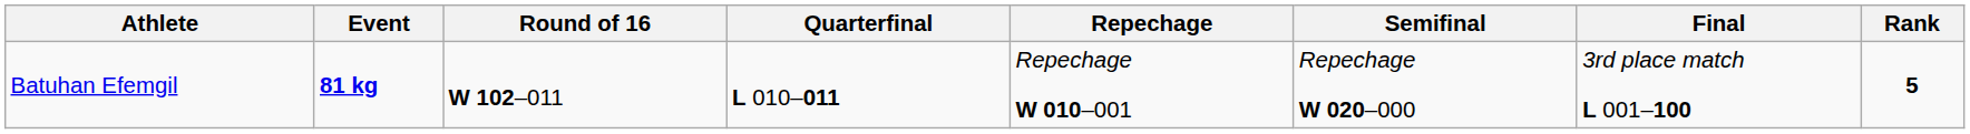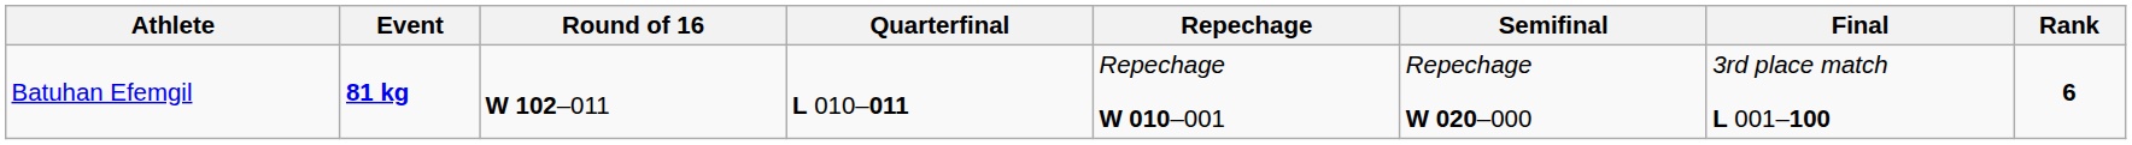Batuhan Efemgil | Rank: 5 -> 6
